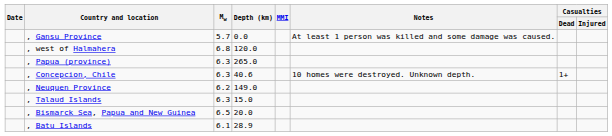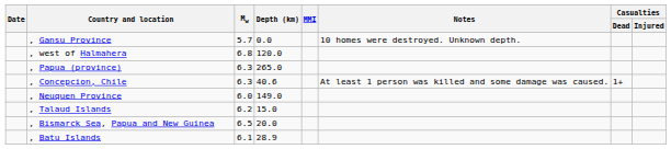, Gansu Province | Notes: At least 1 person was killed and some damage was caused. -> 10 homes were destroyed. Unknown depth.
, Concepcion, Chile | Notes: 10 homes were destroyed. Unknown depth. -> At least 1 person was killed and some damage was caused.
, Neuquen Province | Mw: 6.2 -> 6.0
, Talaud Islands | Mw: 6.3 -> 6.2
